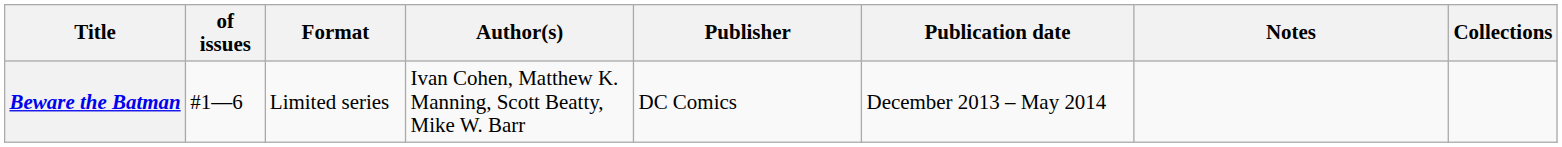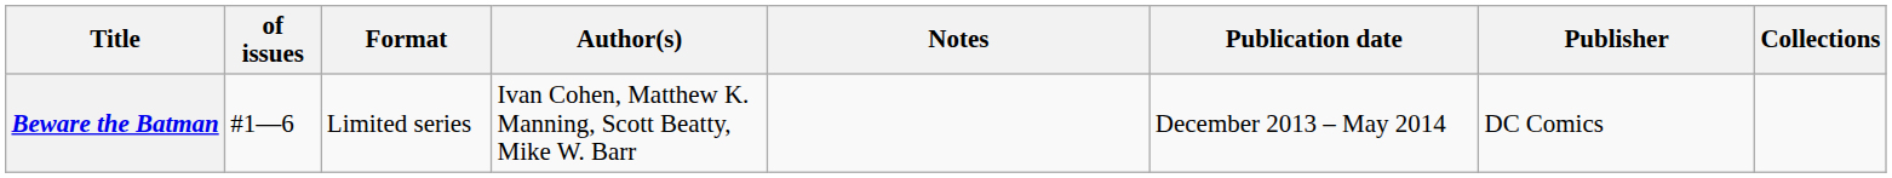columns swapped: Publisher <-> Notes
